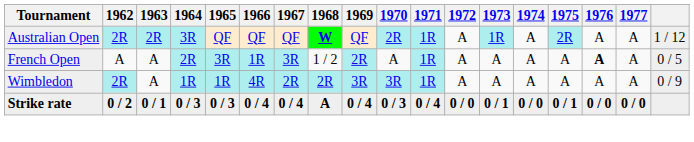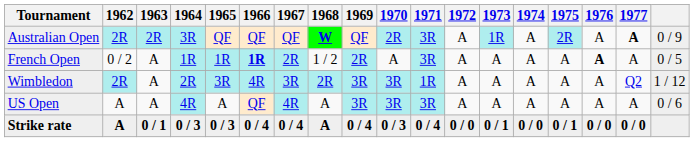Australian Open | 1971: 1R -> 3R
Australian Open | 1977: normal -> bold
Australian Open | column 18: 1 / 12 -> 0 / 9
French Open | 1962: A -> 0 / 2
French Open | 1964: 2R -> 1R
French Open | 1965: 3R -> 1R
French Open | 1966: normal -> bold
French Open | 1967: 3R -> 2R
French Open | 1971: 1R -> 3R
Wimbledon | 1964: 1R -> 2R
Wimbledon | 1965: 1R -> 3R
Wimbledon | 1967: 2R -> 3R
Wimbledon | 1977: A -> Q2
Wimbledon | column 18: 0 / 9 -> 1 / 12
+ row: US Open | A | A | 4R | A | QF | 4R | A | 3R | 3R | 3R | A | A | A | A | A | A | 0 / 6
Strike rate | 1962: 0 / 2 -> A
